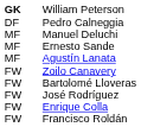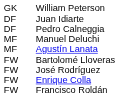William Peterson | column 1: bold -> normal
+ row: DF | Juan Idiarte
- row: MF | Ernesto Sande
- row: FW | Zoilo Canavery
